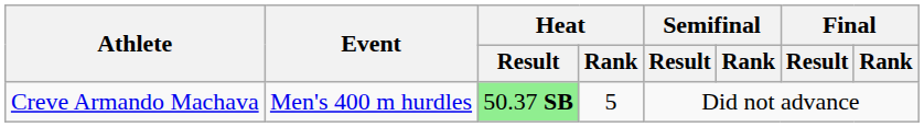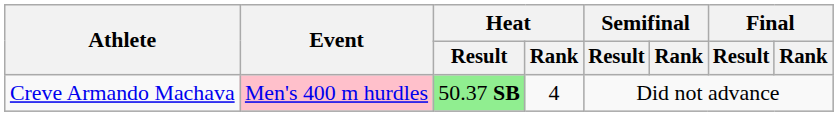Creve Armando Machava | Event: no background -> pink background
Creve Armando Machava | Heat / Rank: 5 -> 4
